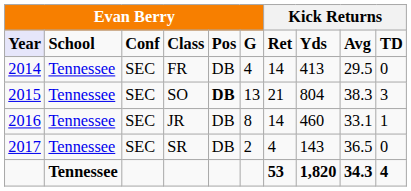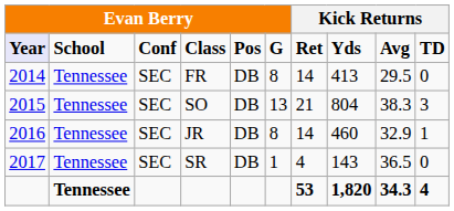FR | column 6: 4 -> 8
SO | column 5: bold -> normal
JR | column 9: 33.1 -> 32.9
SR | column 6: 2 -> 1
